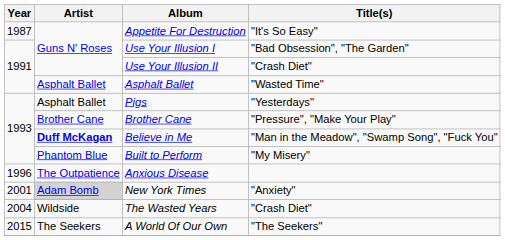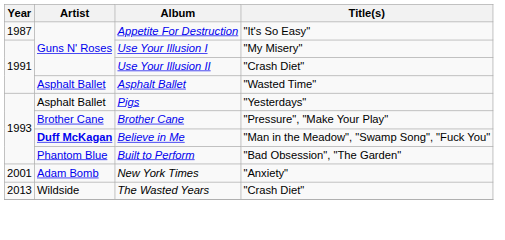Use Your Illusion I | Title(s): "Bad Obsession", "The Garden" -> "My Misery"
Built to Perform | Title(s): "My Misery" -> "Bad Obsession", "The Garden"
- row: 1996 | The Outpatience | Anxious Disease
New York Times | Artist: lightgrey background -> no background
The Wasted Years | Year: 2004 -> 2013
- row: 2015 | The Seekers | A World Of Our Own | "The Seekers"
